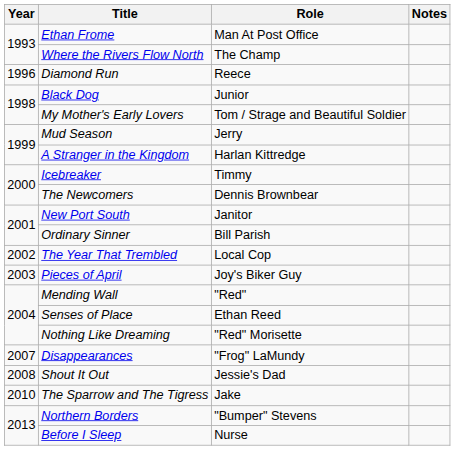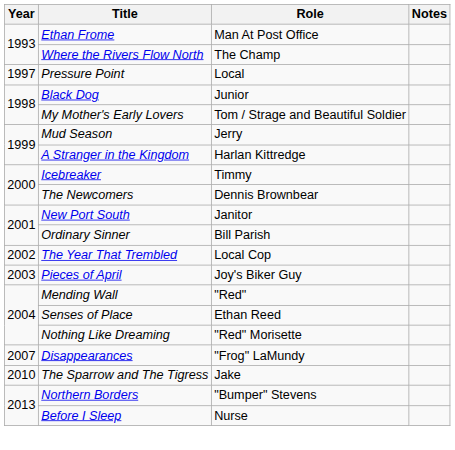- row: 1996 | Diamond Run | Reece
+ row: 1997 | Pressure Point | Local
- row: 2008 | Shout It Out | Jessie's Dad
